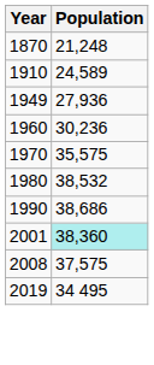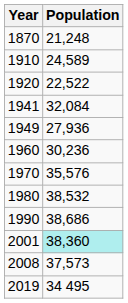+ row: 1920 | 22,522
+ row: 1941 | 32,084
1970 | Population: 35,575 -> 35,576
2008 | Population: 37,575 -> 37,573
